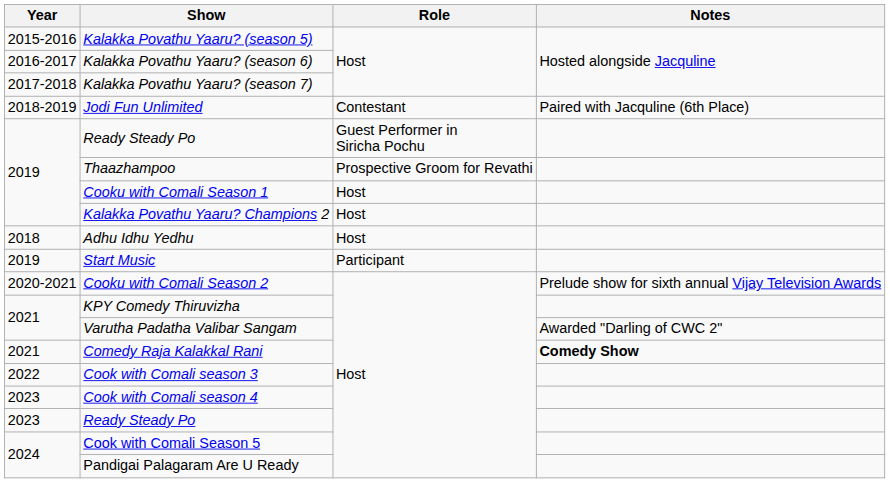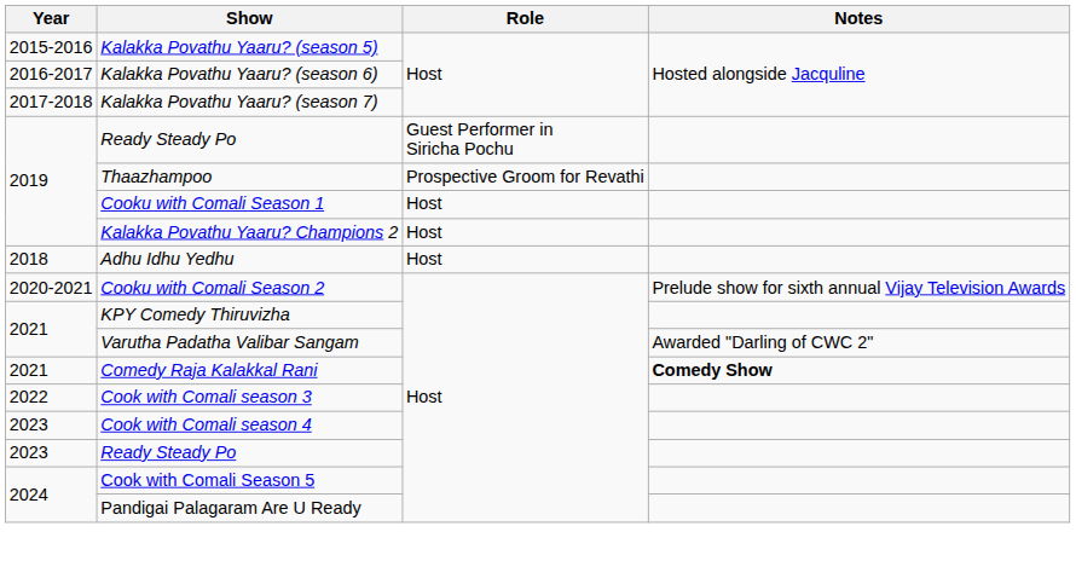- row: 2018-2019 | Jodi Fun Unlimited | Contestant | Paired with Jacquline (6th Place)
- row: 2019 | Start Music | Participant
